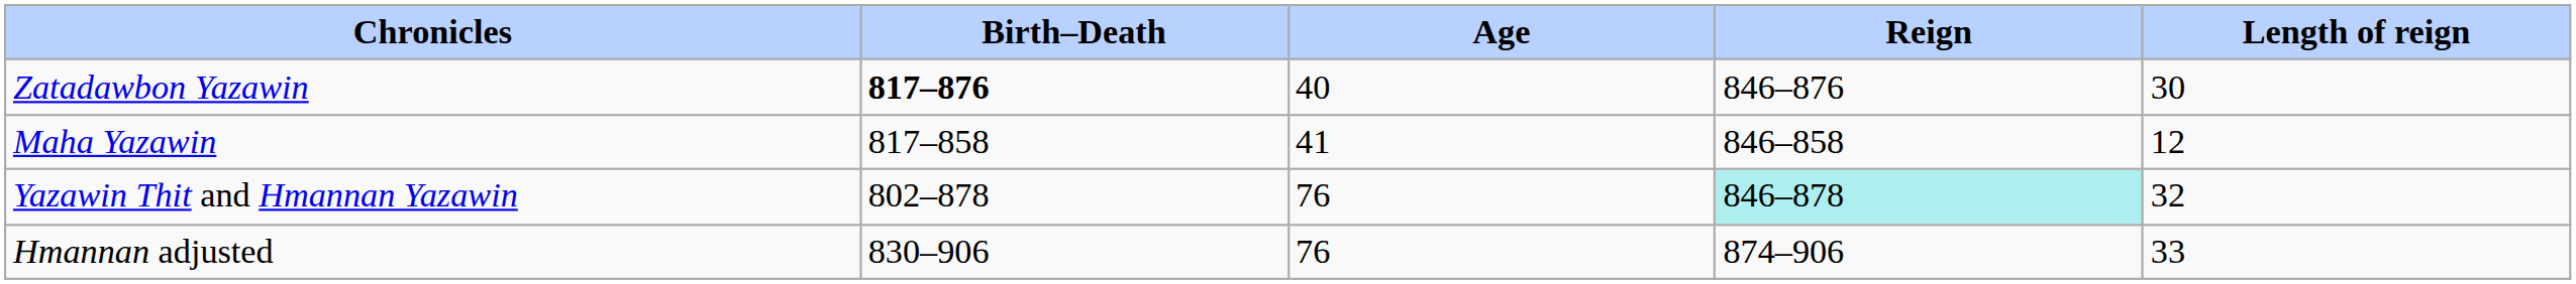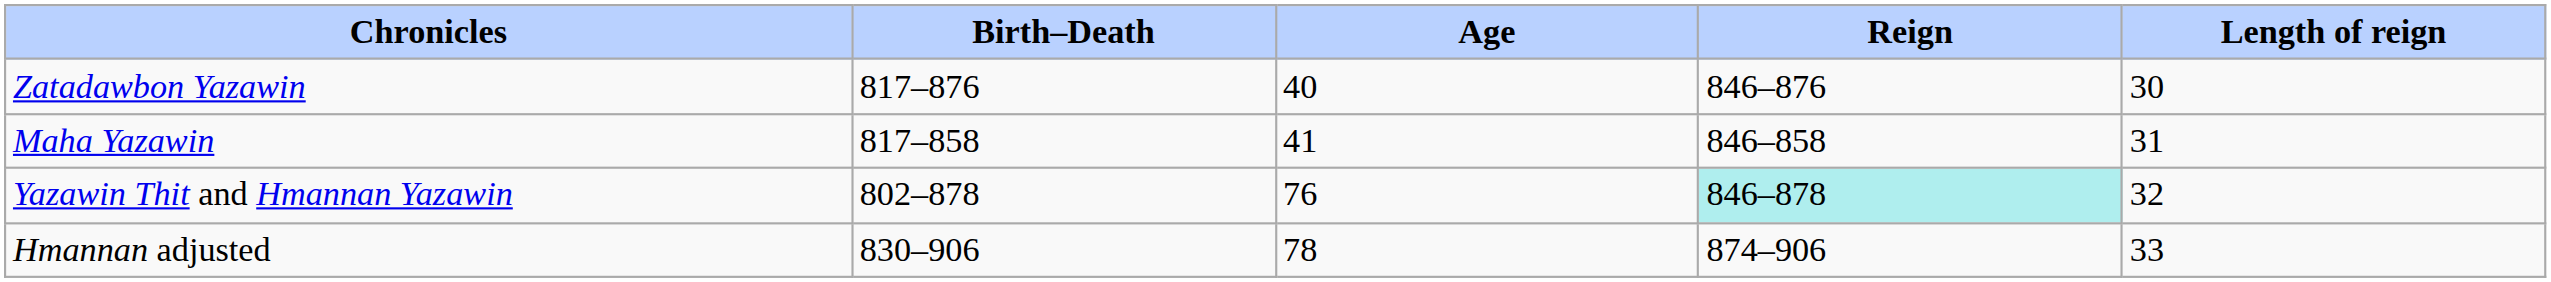Zatadawbon Yazawin | Birth–Death: bold -> normal
Maha Yazawin | Length of reign: 12 -> 31
Hmannan adjusted | Age: 76 -> 78
